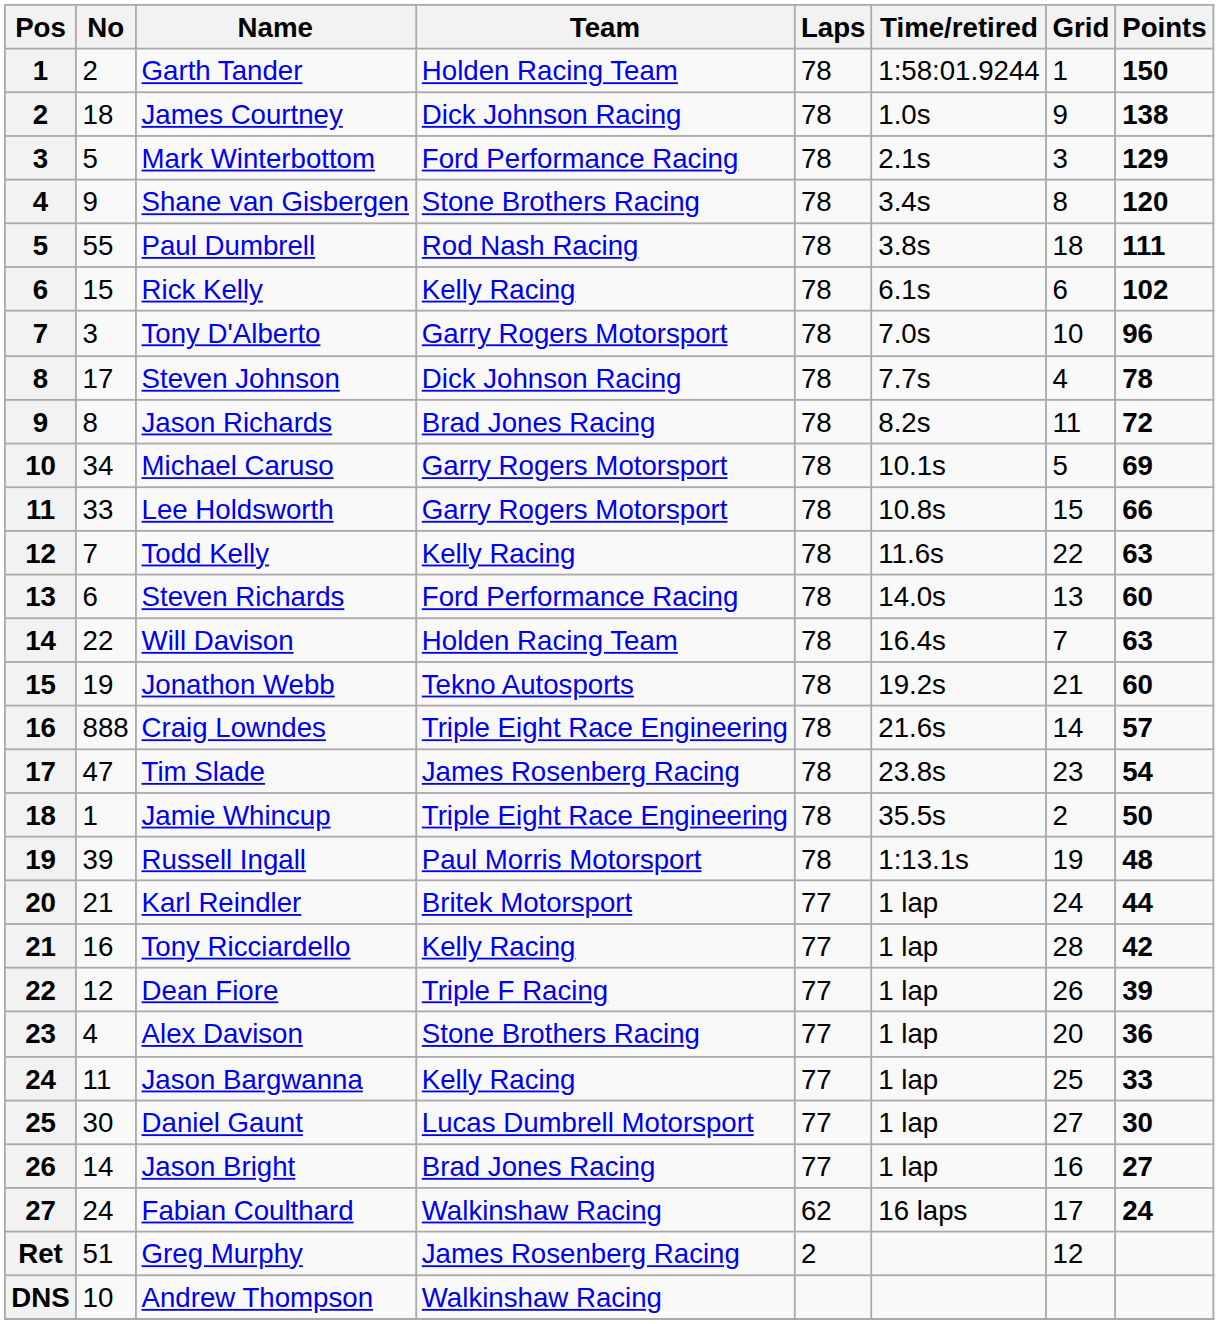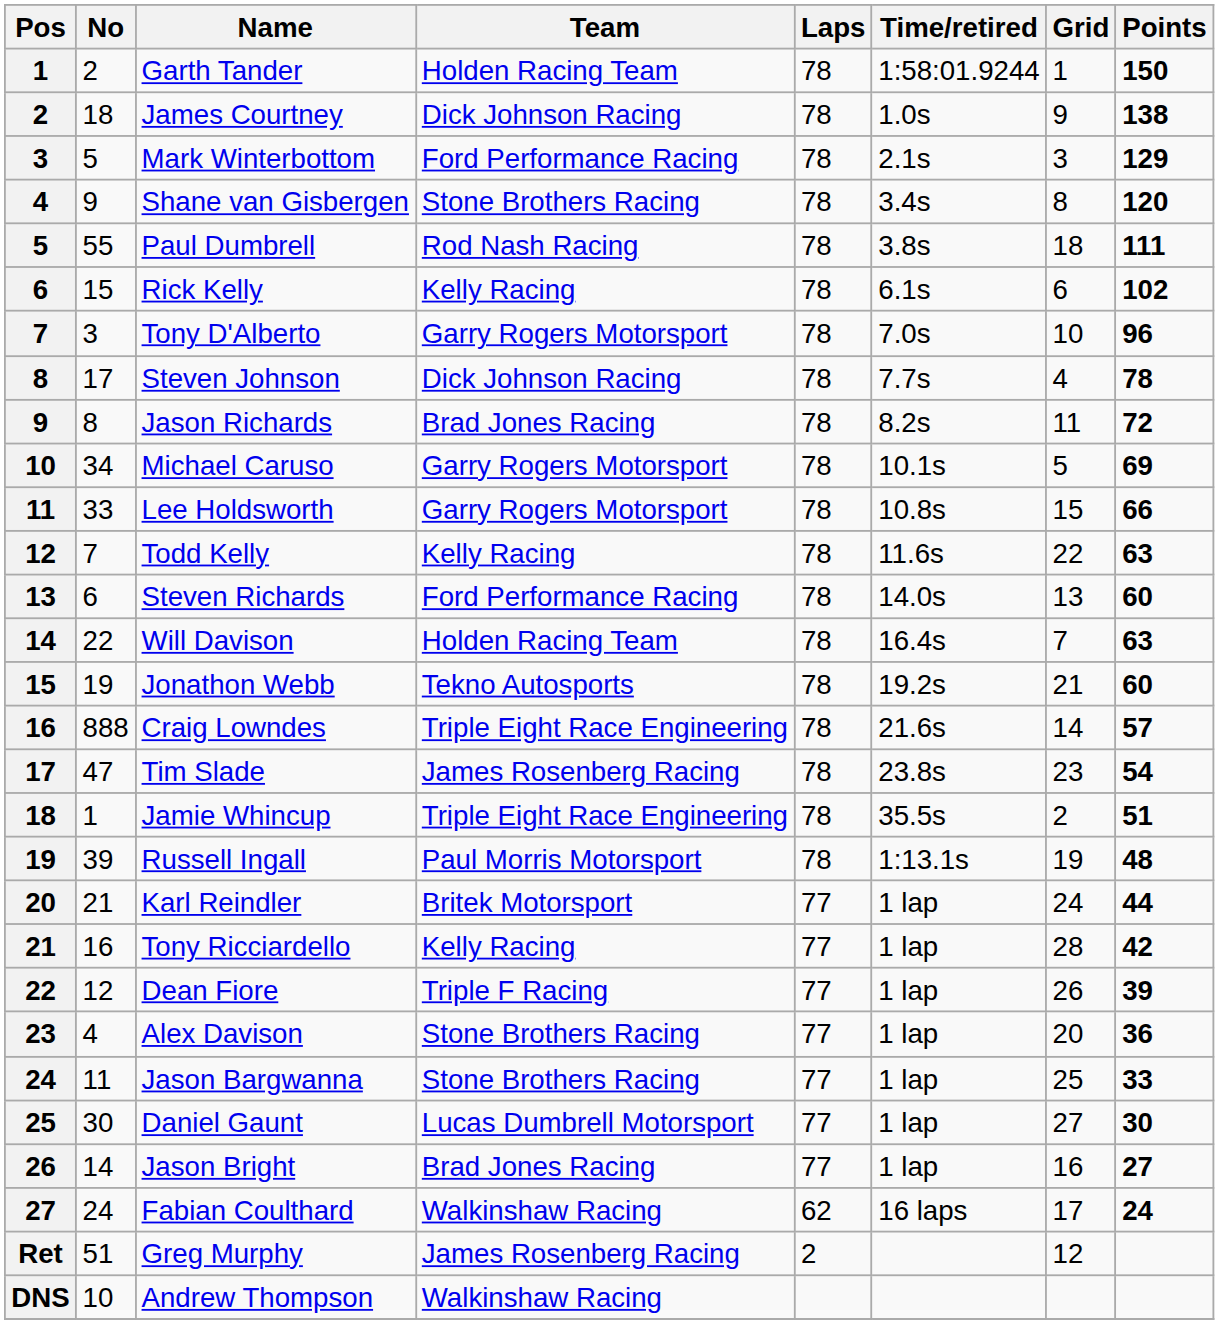Jamie Whincup | Points: 50 -> 51
Jason Bargwanna | Team: Kelly Racing -> Stone Brothers Racing
